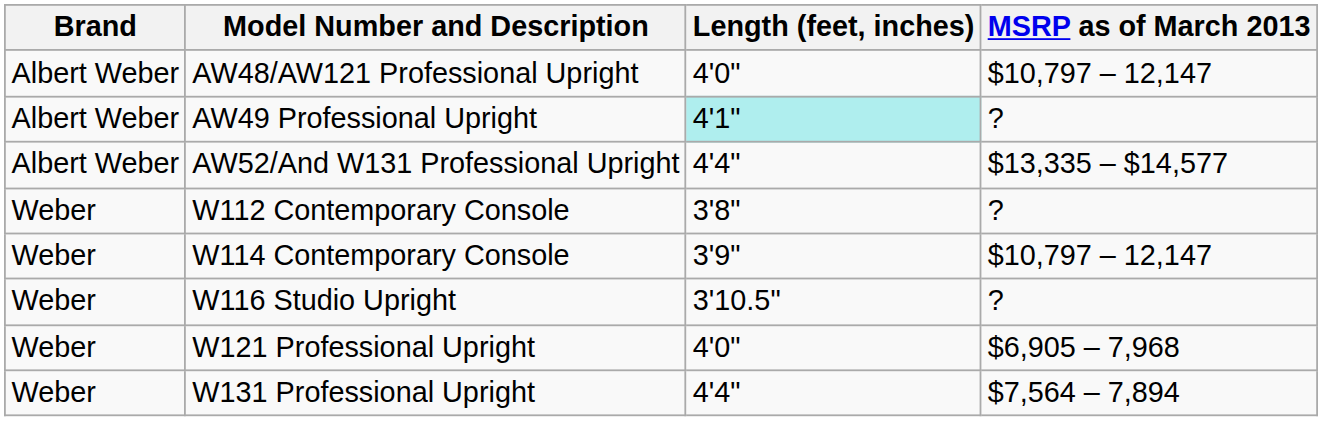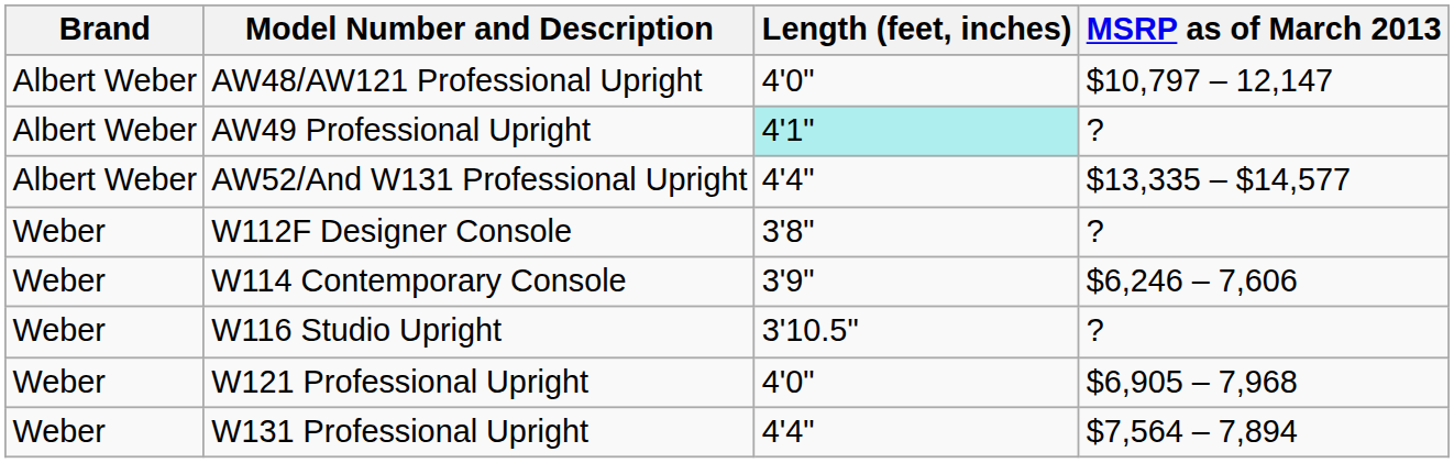- row: Weber | W112 Contemporary Console | 3'8" | ?
+ row: Weber | W112F Designer Console | 3'8" | ?
W114 Contemporary Console | MSRP as of March 2013: $10,797 – 12,147 -> $6,246 – 7,606
